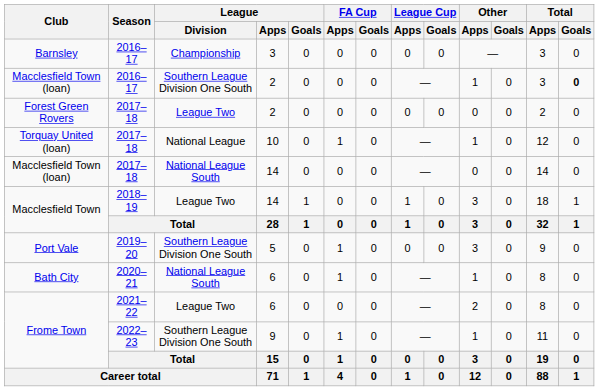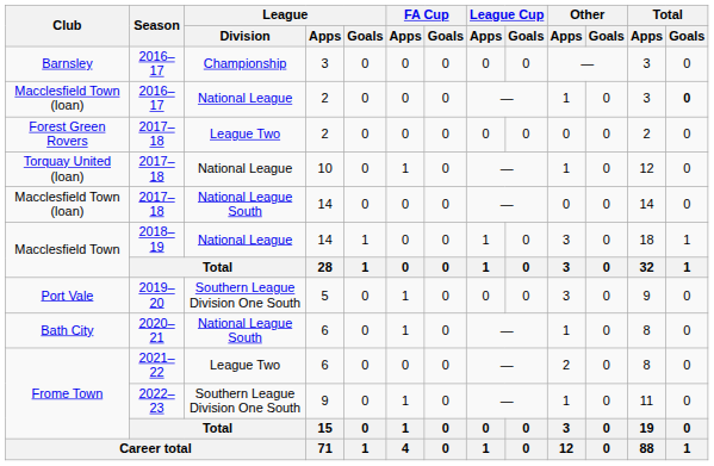Macclesfield Town (loan) / 2016–17 | League / Division: Southern League Division One South -> National League
Macclesfield Town / 2018–19 | League / Division: League Two -> National League
